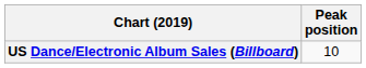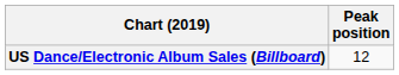US Dance/Electronic Album Sales (Billboard) | Peak position: 10 -> 12
